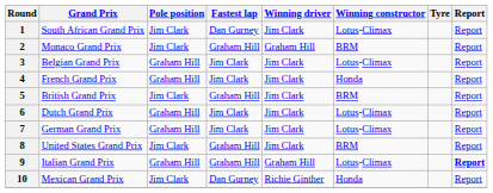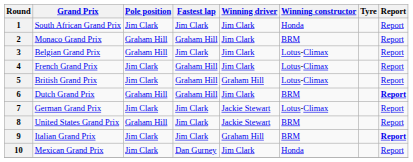1 | Fastest lap: Dan Gurney -> Jim Clark
1 | Winning constructor: Lotus-Climax -> Honda
2 | Pole position: Jim Clark -> Graham Hill
2 | Winning driver: Graham Hill -> Jim Clark
4 | Pole position: Graham Hill -> Jim Clark
4 | Fastest lap: Jim Clark -> Graham Hill
4 | Winning constructor: Honda -> Lotus-Climax
5 | Winning driver: Jim Clark -> Graham Hill
5 | Winning constructor: BRM -> Lotus-Climax
6 | Fastest lap: Jim Clark -> Graham Hill
6 | Winning constructor: Lotus-Climax -> BRM
6 | Report: normal -> bold
7 | Pole position: Graham Hill -> Jim Clark
7 | Winning driver: Jim Clark -> Jackie Stewart
8 | Pole position: Jim Clark -> Graham Hill
8 | Fastest lap: Graham Hill -> Jim Clark
8 | Winning driver: Jim Clark -> Jackie Stewart
9 | Pole position: Graham Hill -> Jim Clark
9 | Fastest lap: Graham Hill -> Jim Clark
9 | Winning constructor: Lotus-Climax -> BRM
10 | Winning driver: Richie Ginther -> Jim Clark
